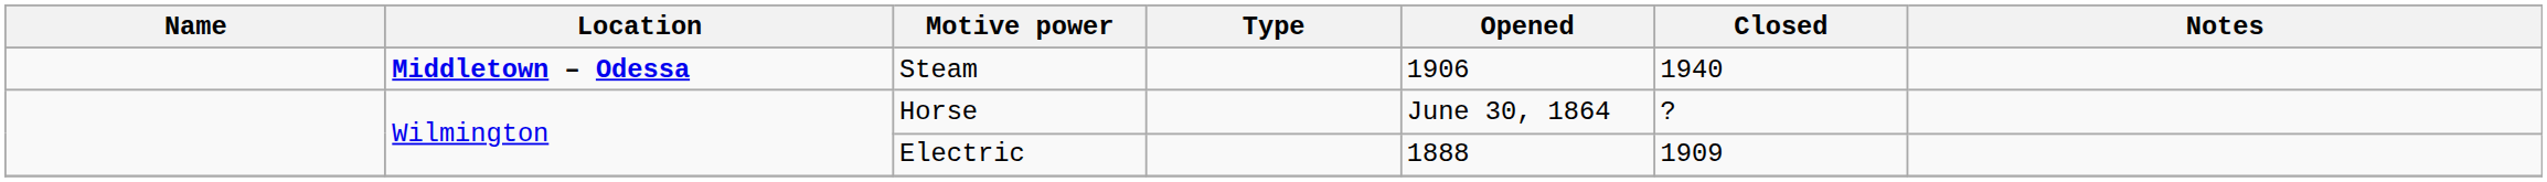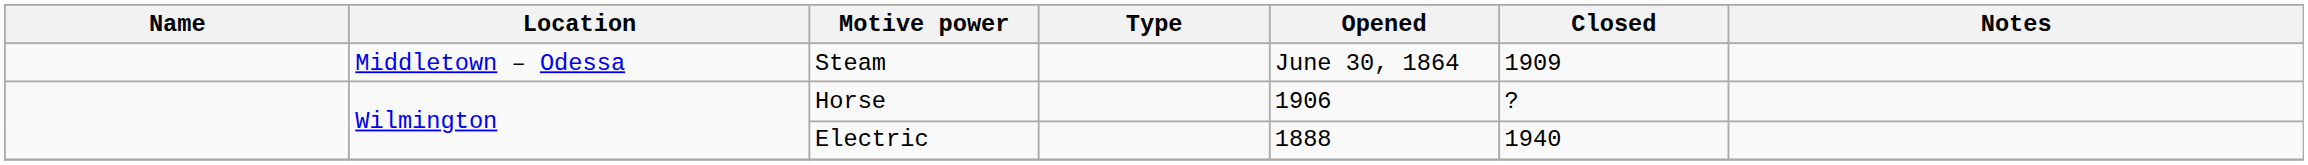Steam | Location: bold -> normal
Steam | Opened: 1906 -> June 30, 1864
Steam | Closed: 1940 -> 1909
Horse | Opened: June 30, 1864 -> 1906
Electric | Closed: 1909 -> 1940
